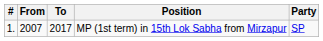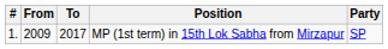MP (1st term) in 15th Lok Sabha from Mirzapur | From: 2007 -> 2009
